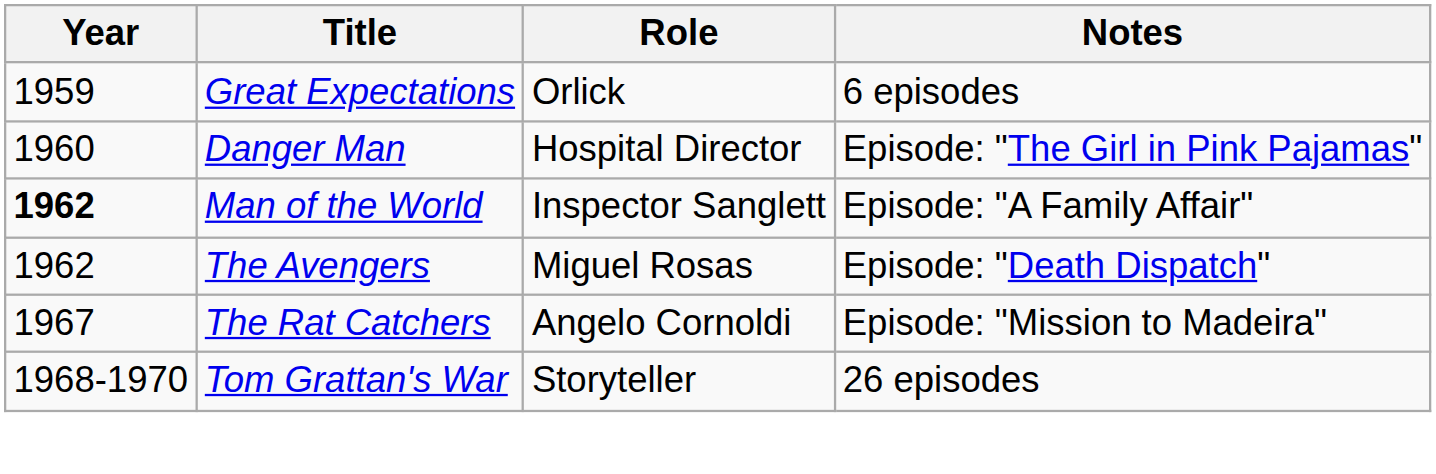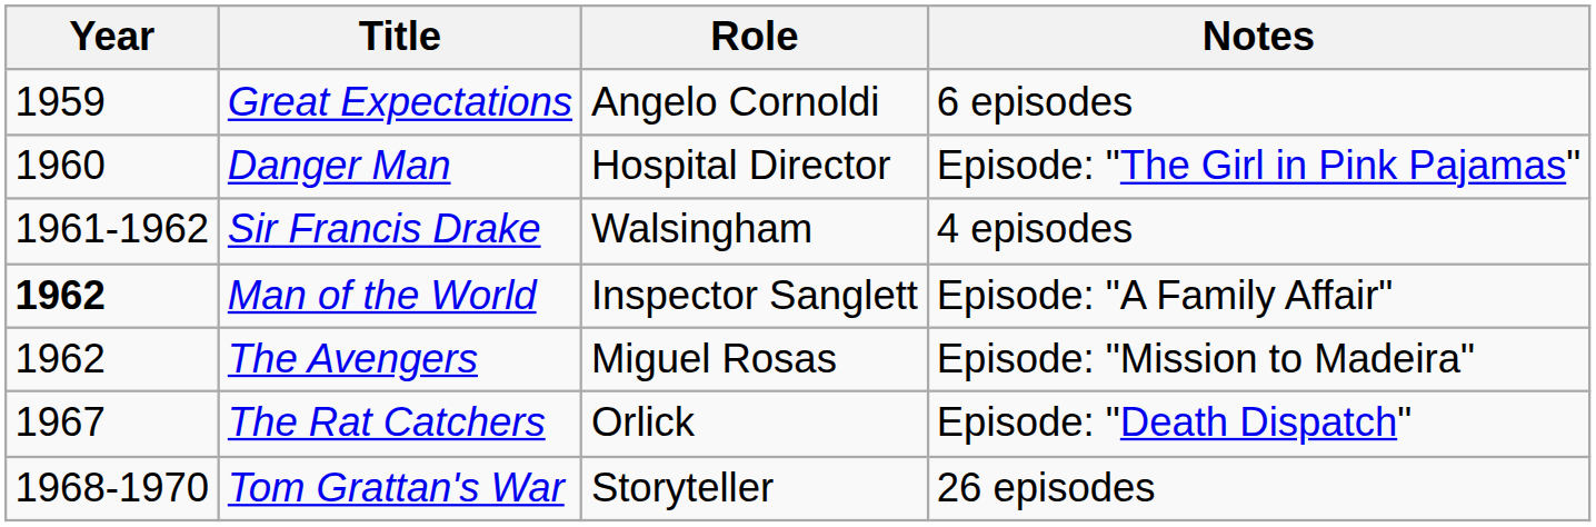Great Expectations | Role: Orlick -> Angelo Cornoldi
+ row: 1961-1962 | Sir Francis Drake | Walsingham | 4 episodes
The Avengers | Notes: Episode: "Death Dispatch" -> Episode: "Mission to Madeira"
The Rat Catchers | Role: Angelo Cornoldi -> Orlick
The Rat Catchers | Notes: Episode: "Mission to Madeira" -> Episode: "Death Dispatch"
